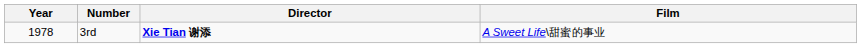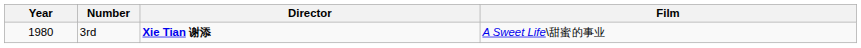3rd | Year: 1978 -> 1980
